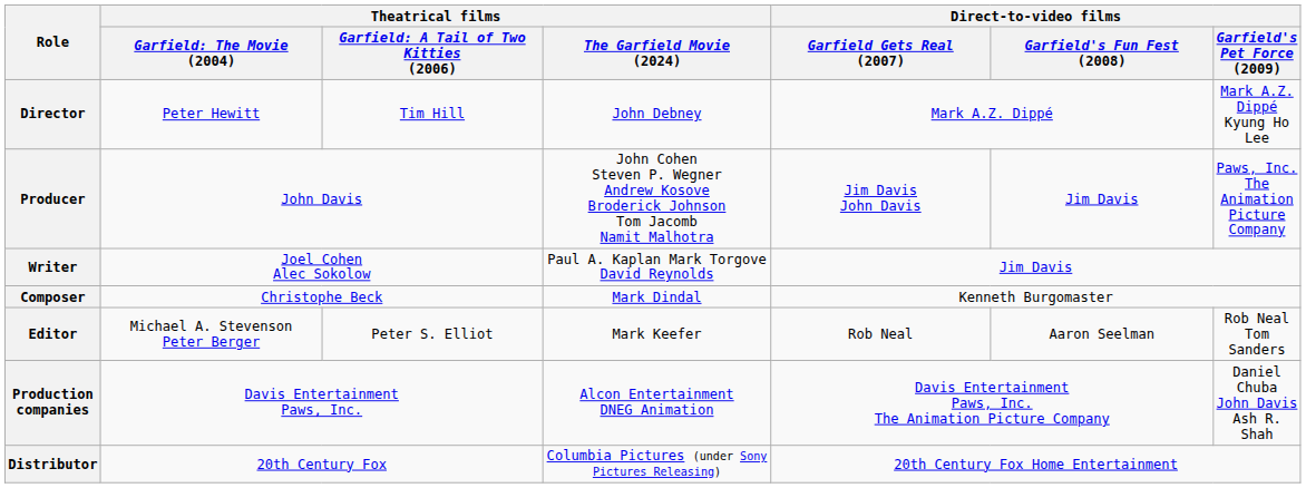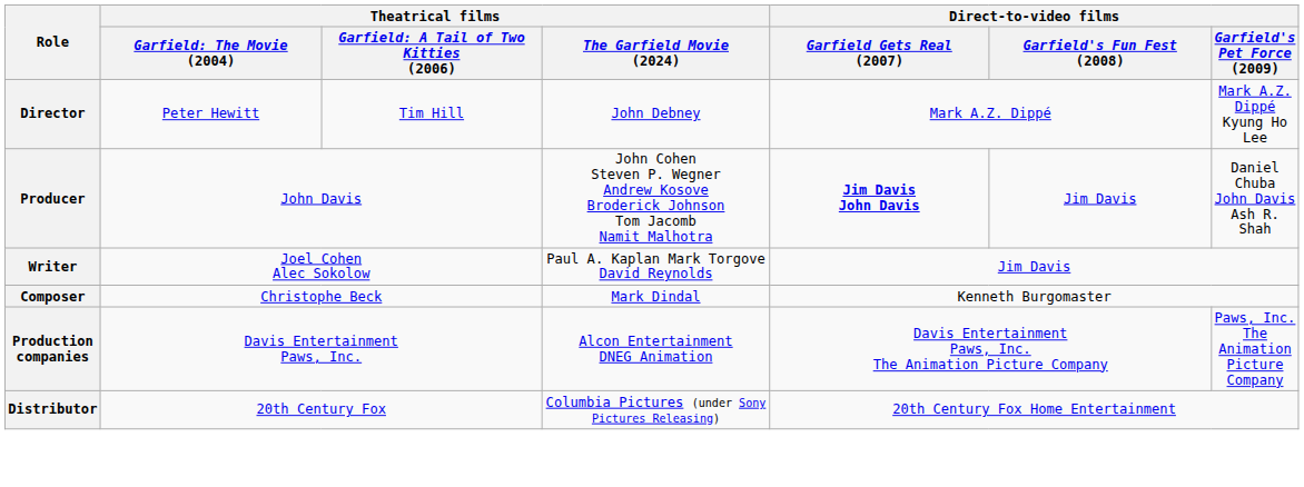Producer | Direct-to-video films / Garfield Gets Real (2007): normal -> bold
Producer | Direct-to-video films / Garfield's Pet Force (2009): Paws, Inc. The Animation Picture Company -> Daniel Chuba John Davis Ash R. Shah
- row: Editor | Michael A. Stevenson Peter Berger | Peter S. Elliot | Mark Keefer | Rob Neal | Aaron Seelman | Rob Neal Tom Sanders
Production companies | Direct-to-video films / Garfield's Pet Force (2009): Daniel Chuba John Davis Ash R. Shah -> Paws, Inc. The Animation Picture Company
